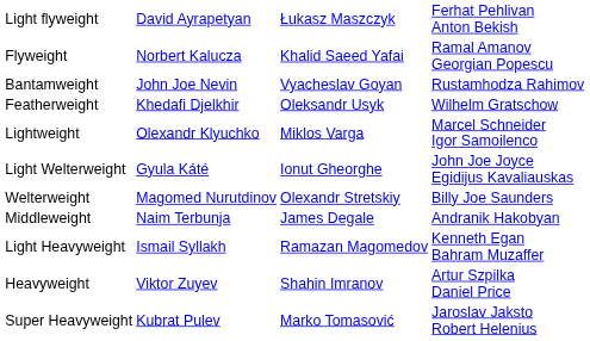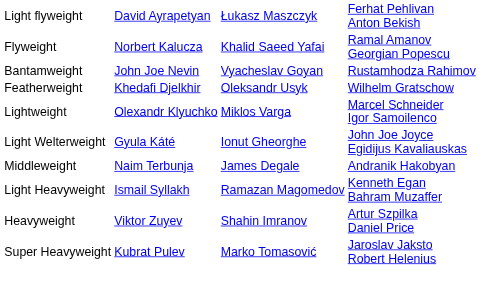- row: Welterweight | Magomed Nurutdinov | Olexandr Stretskiy | Billy Joe Saunders
